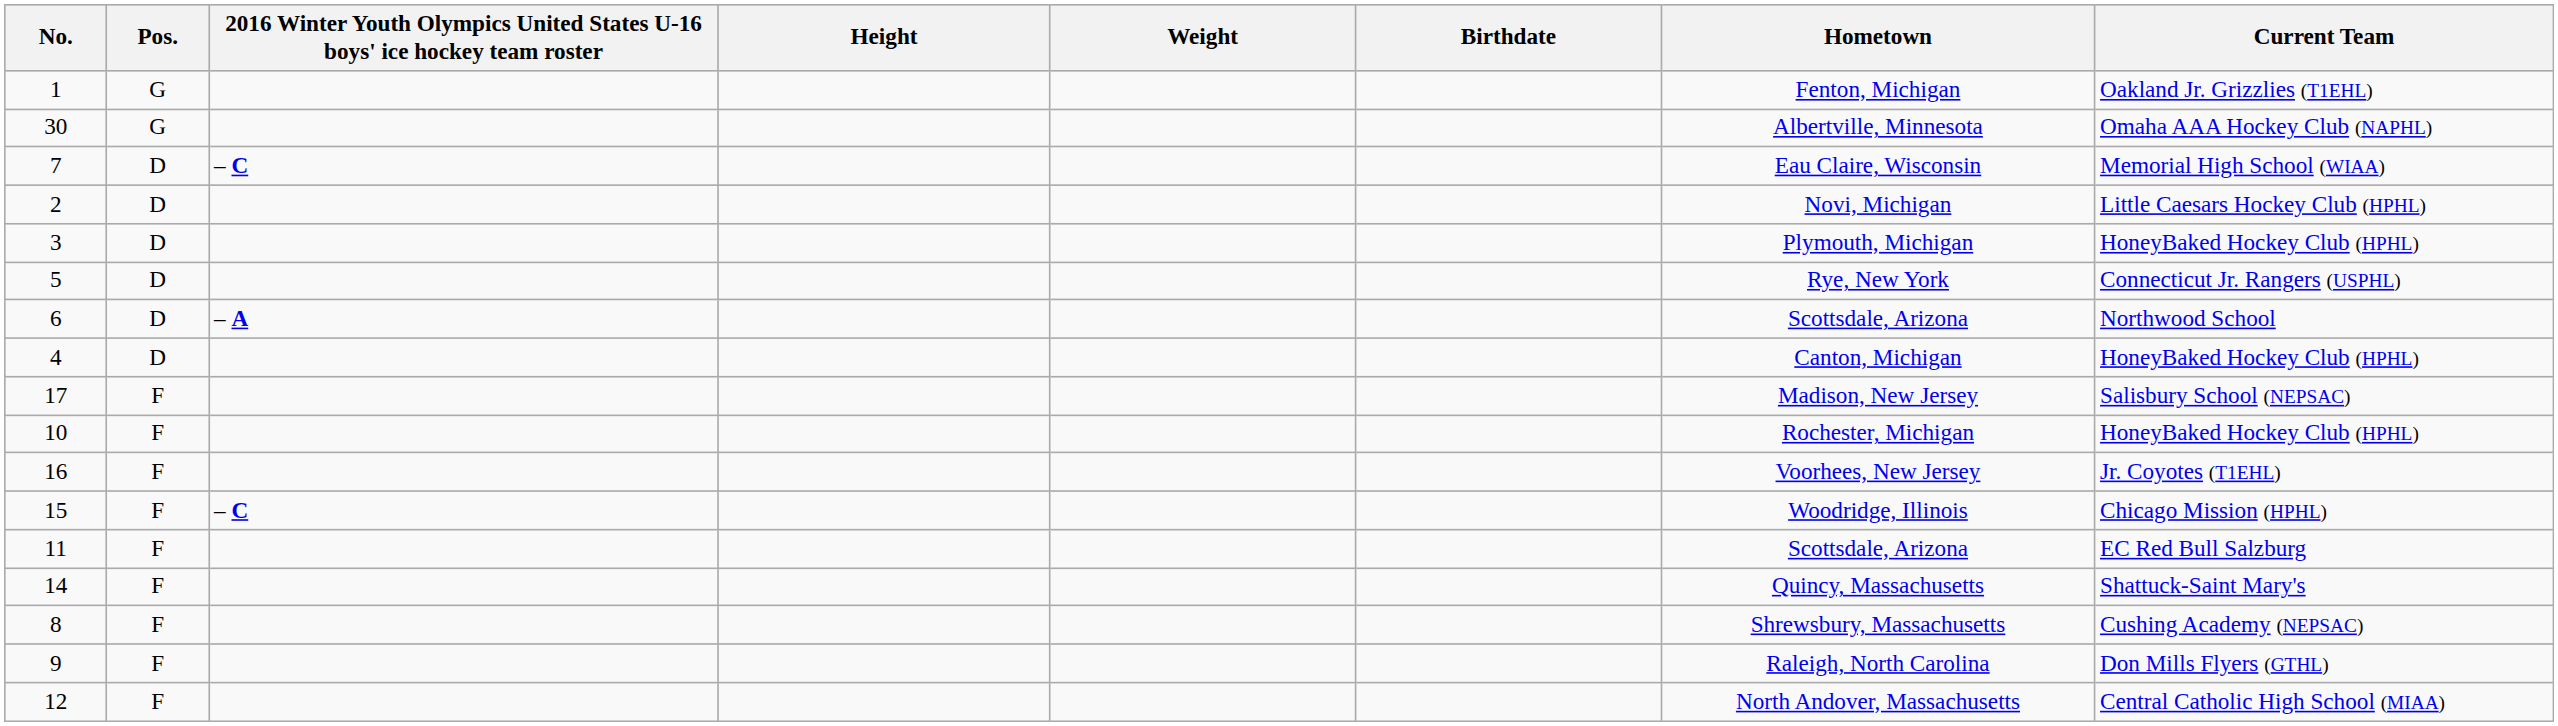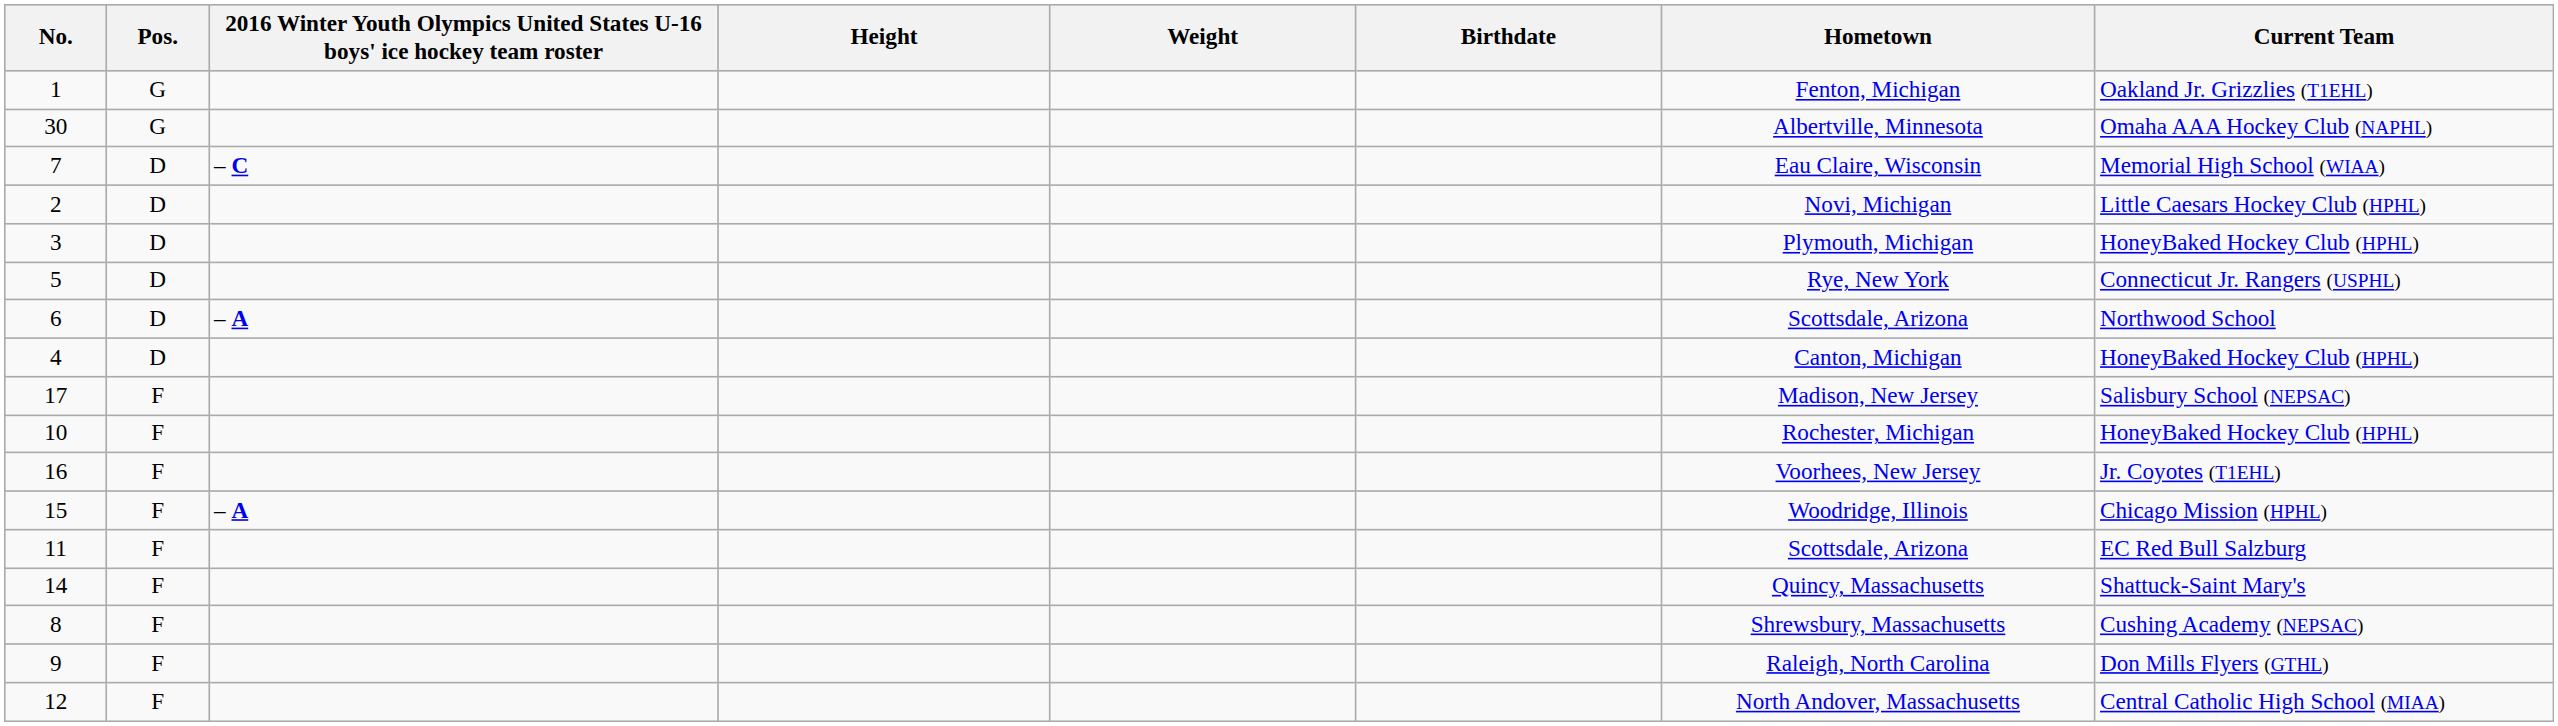15 | column 3: – C -> – A
